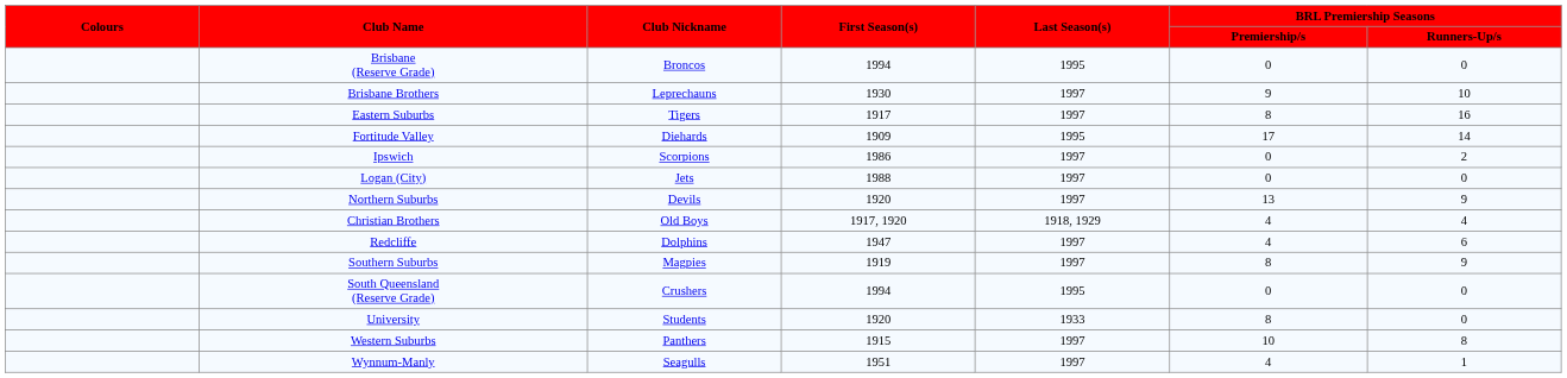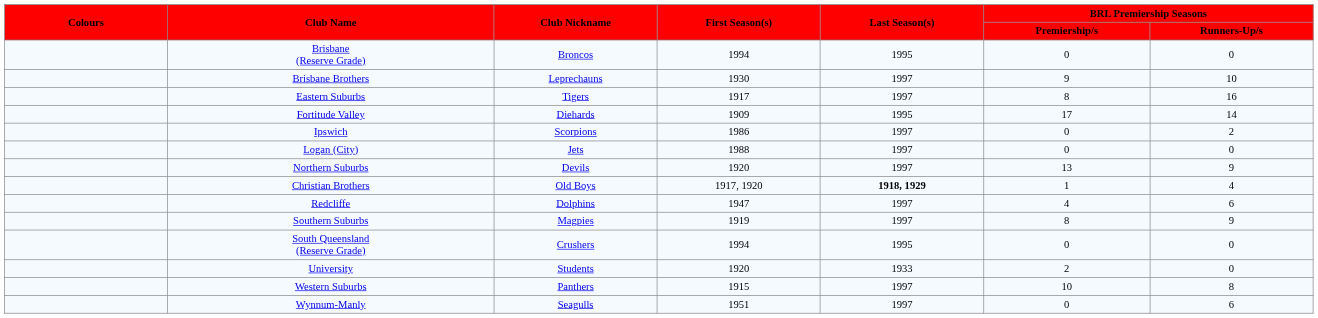Christian Brothers | Last Season(s): normal -> bold
Christian Brothers | BRL Premiership Seasons / Premiership/s: 4 -> 1
University | BRL Premiership Seasons / Premiership/s: 8 -> 2
Wynnum-Manly | BRL Premiership Seasons / Premiership/s: 4 -> 0
Wynnum-Manly | BRL Premiership Seasons / Runners-Up/s: 1 -> 6
